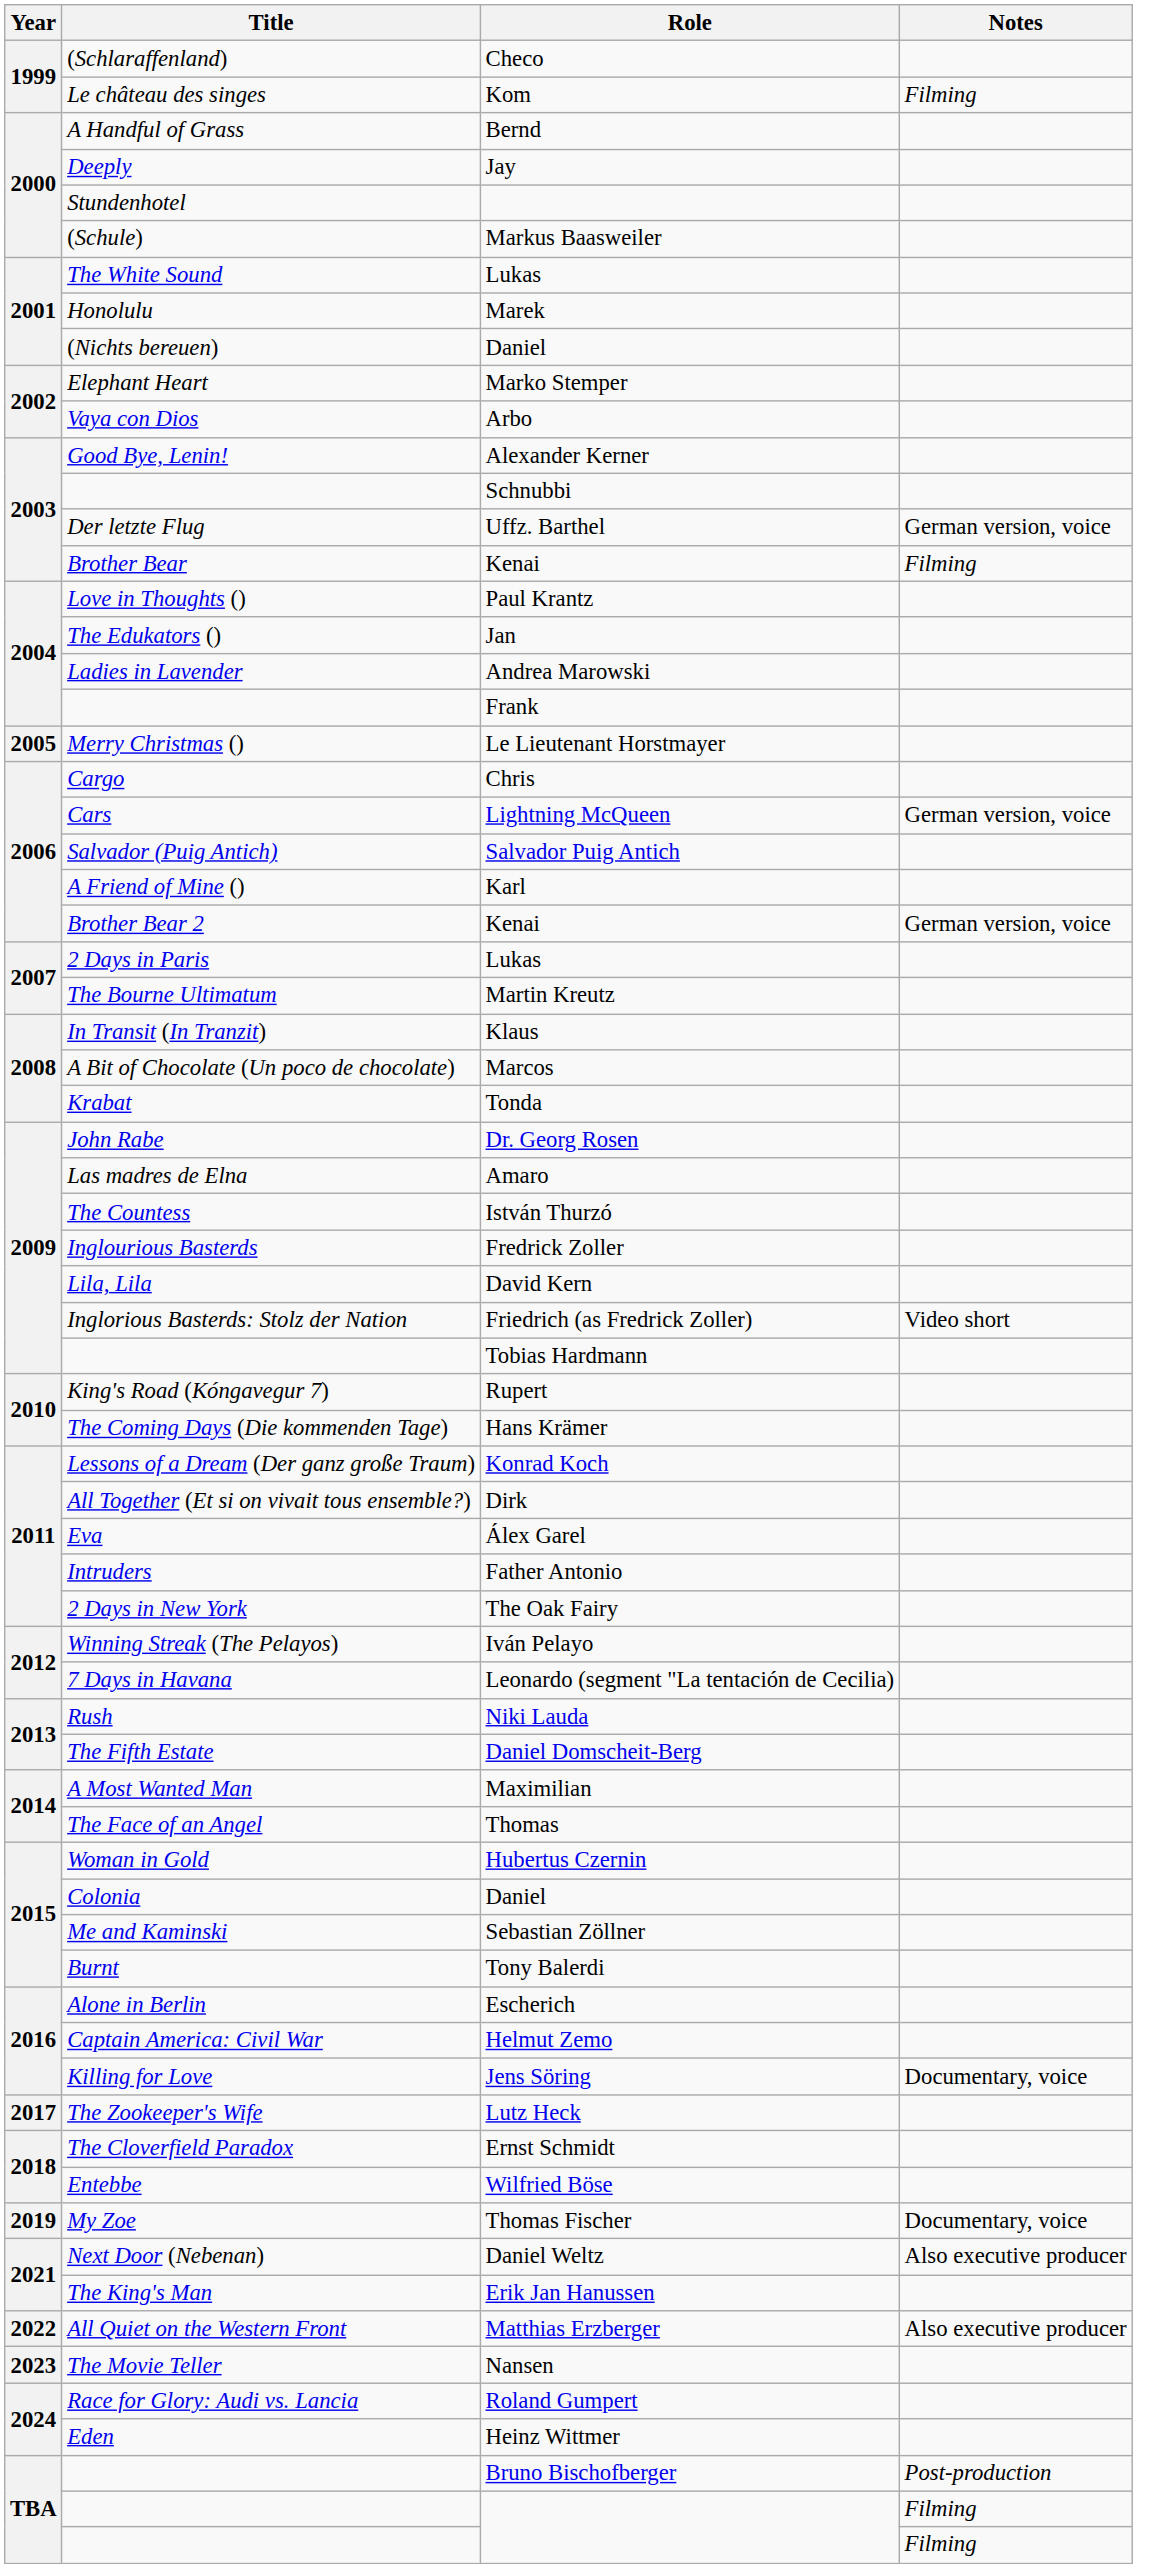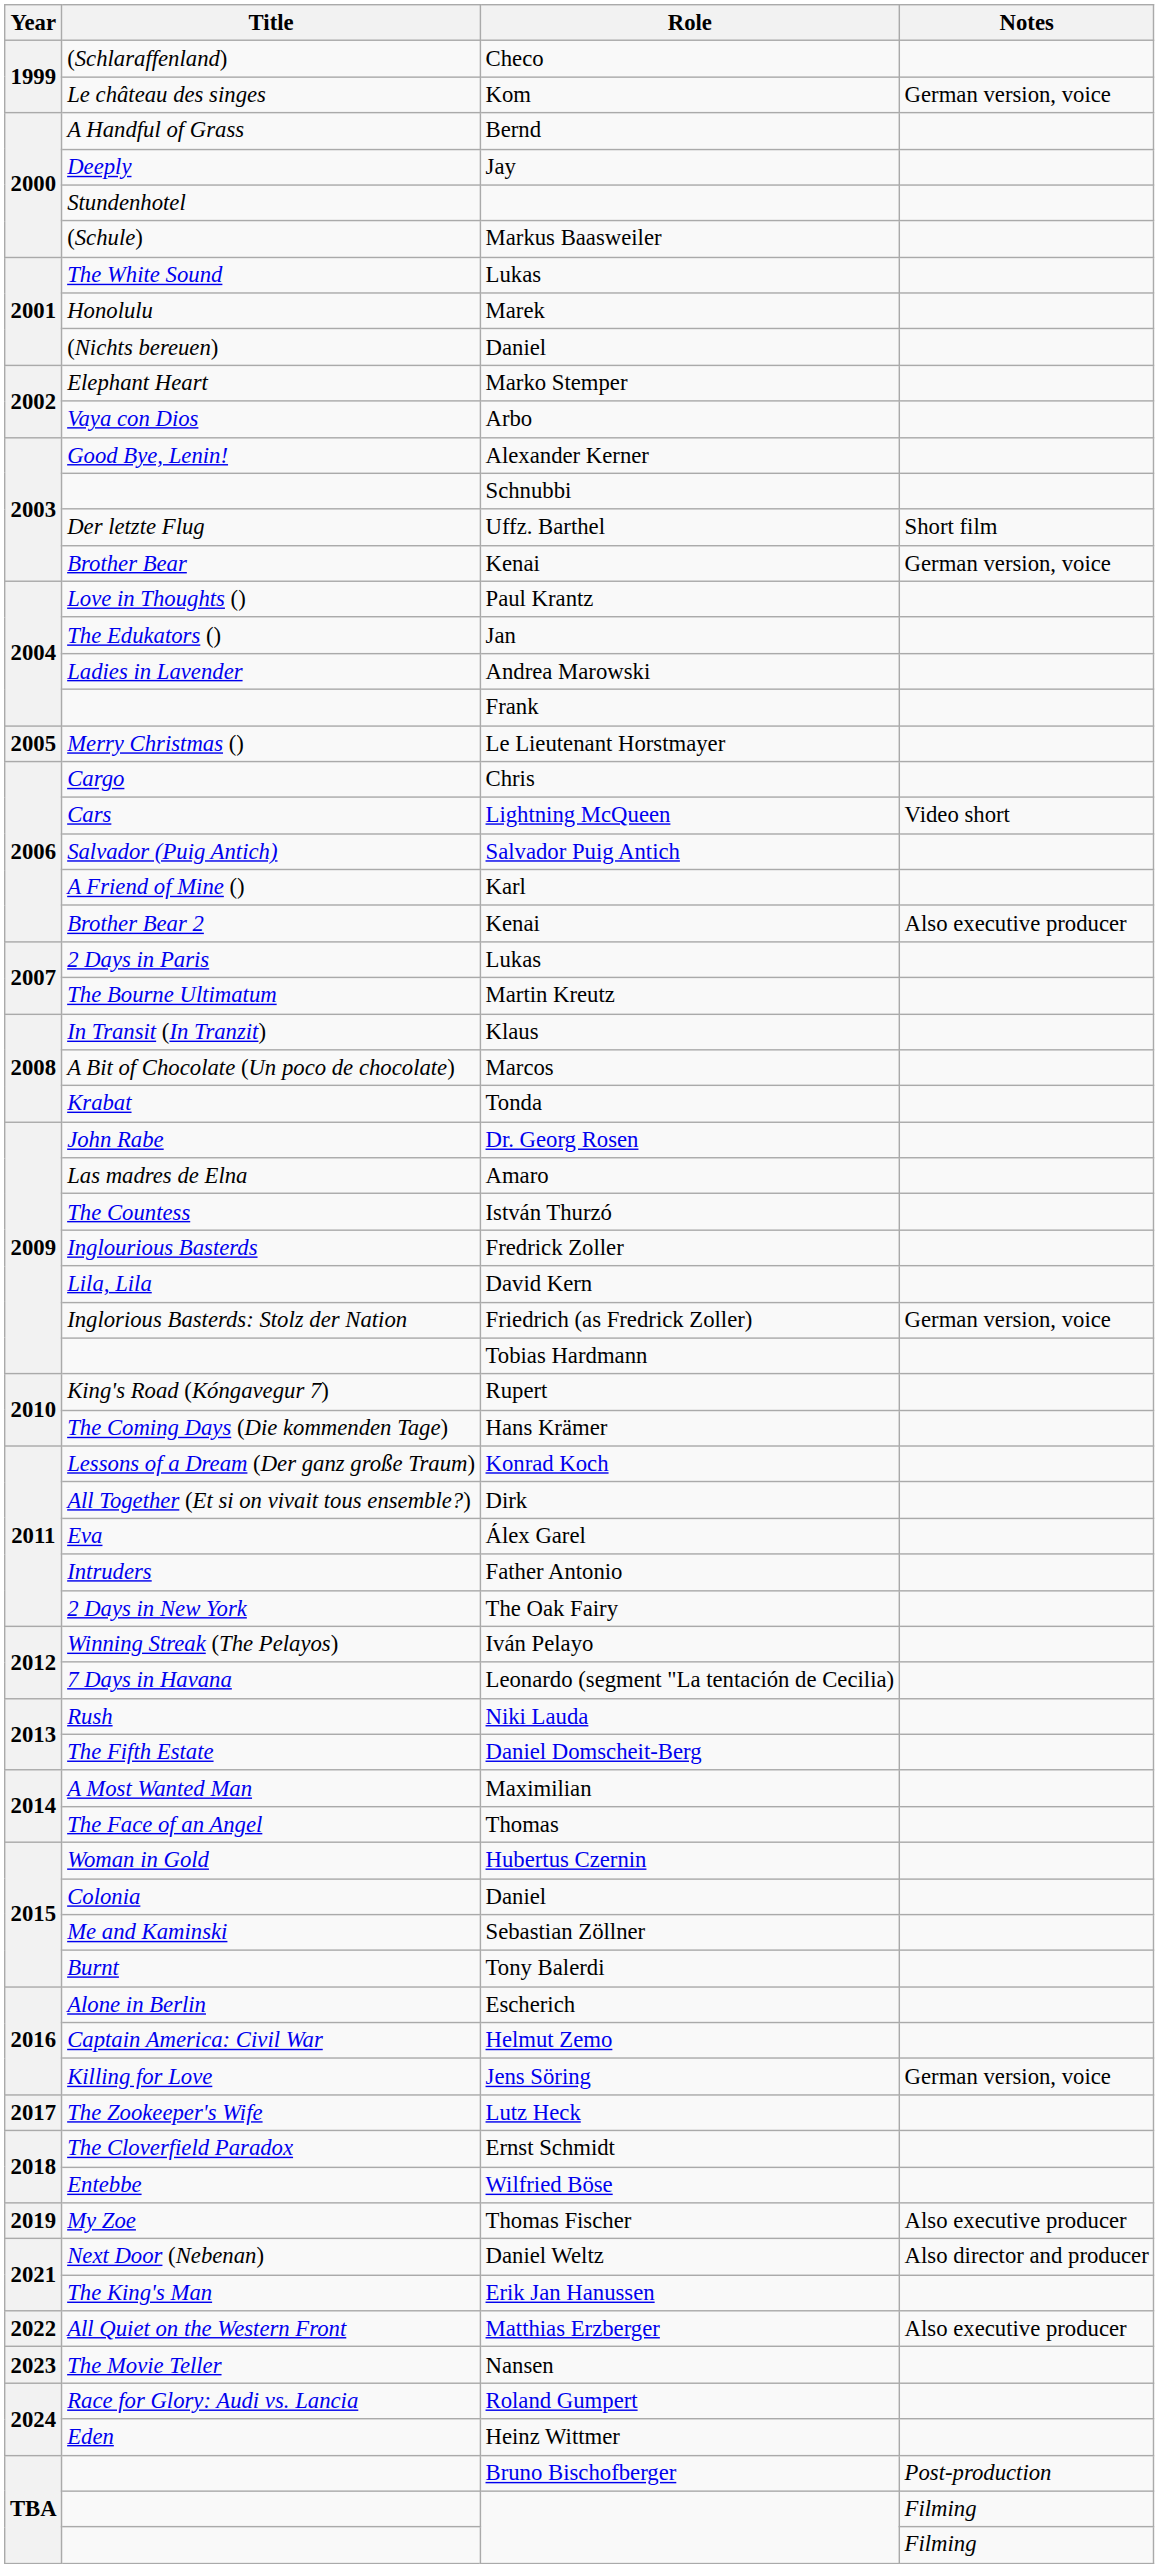Le château des singes | Notes: Filming -> German version, voice
Der letzte Flug | Notes: German version, voice -> Short film
Brother Bear | Notes: Filming -> German version, voice
Cars | Notes: German version, voice -> Video short
Brother Bear 2 | Notes: German version, voice -> Also executive producer
Inglorious Basterds: Stolz der Nation | Notes: Video short -> German version, voice
Killing for Love | Notes: Documentary, voice -> German version, voice
My Zoe | Notes: Documentary, voice -> Also executive producer
Next Door (Nebenan) | Notes: Also executive producer -> Also director and producer
